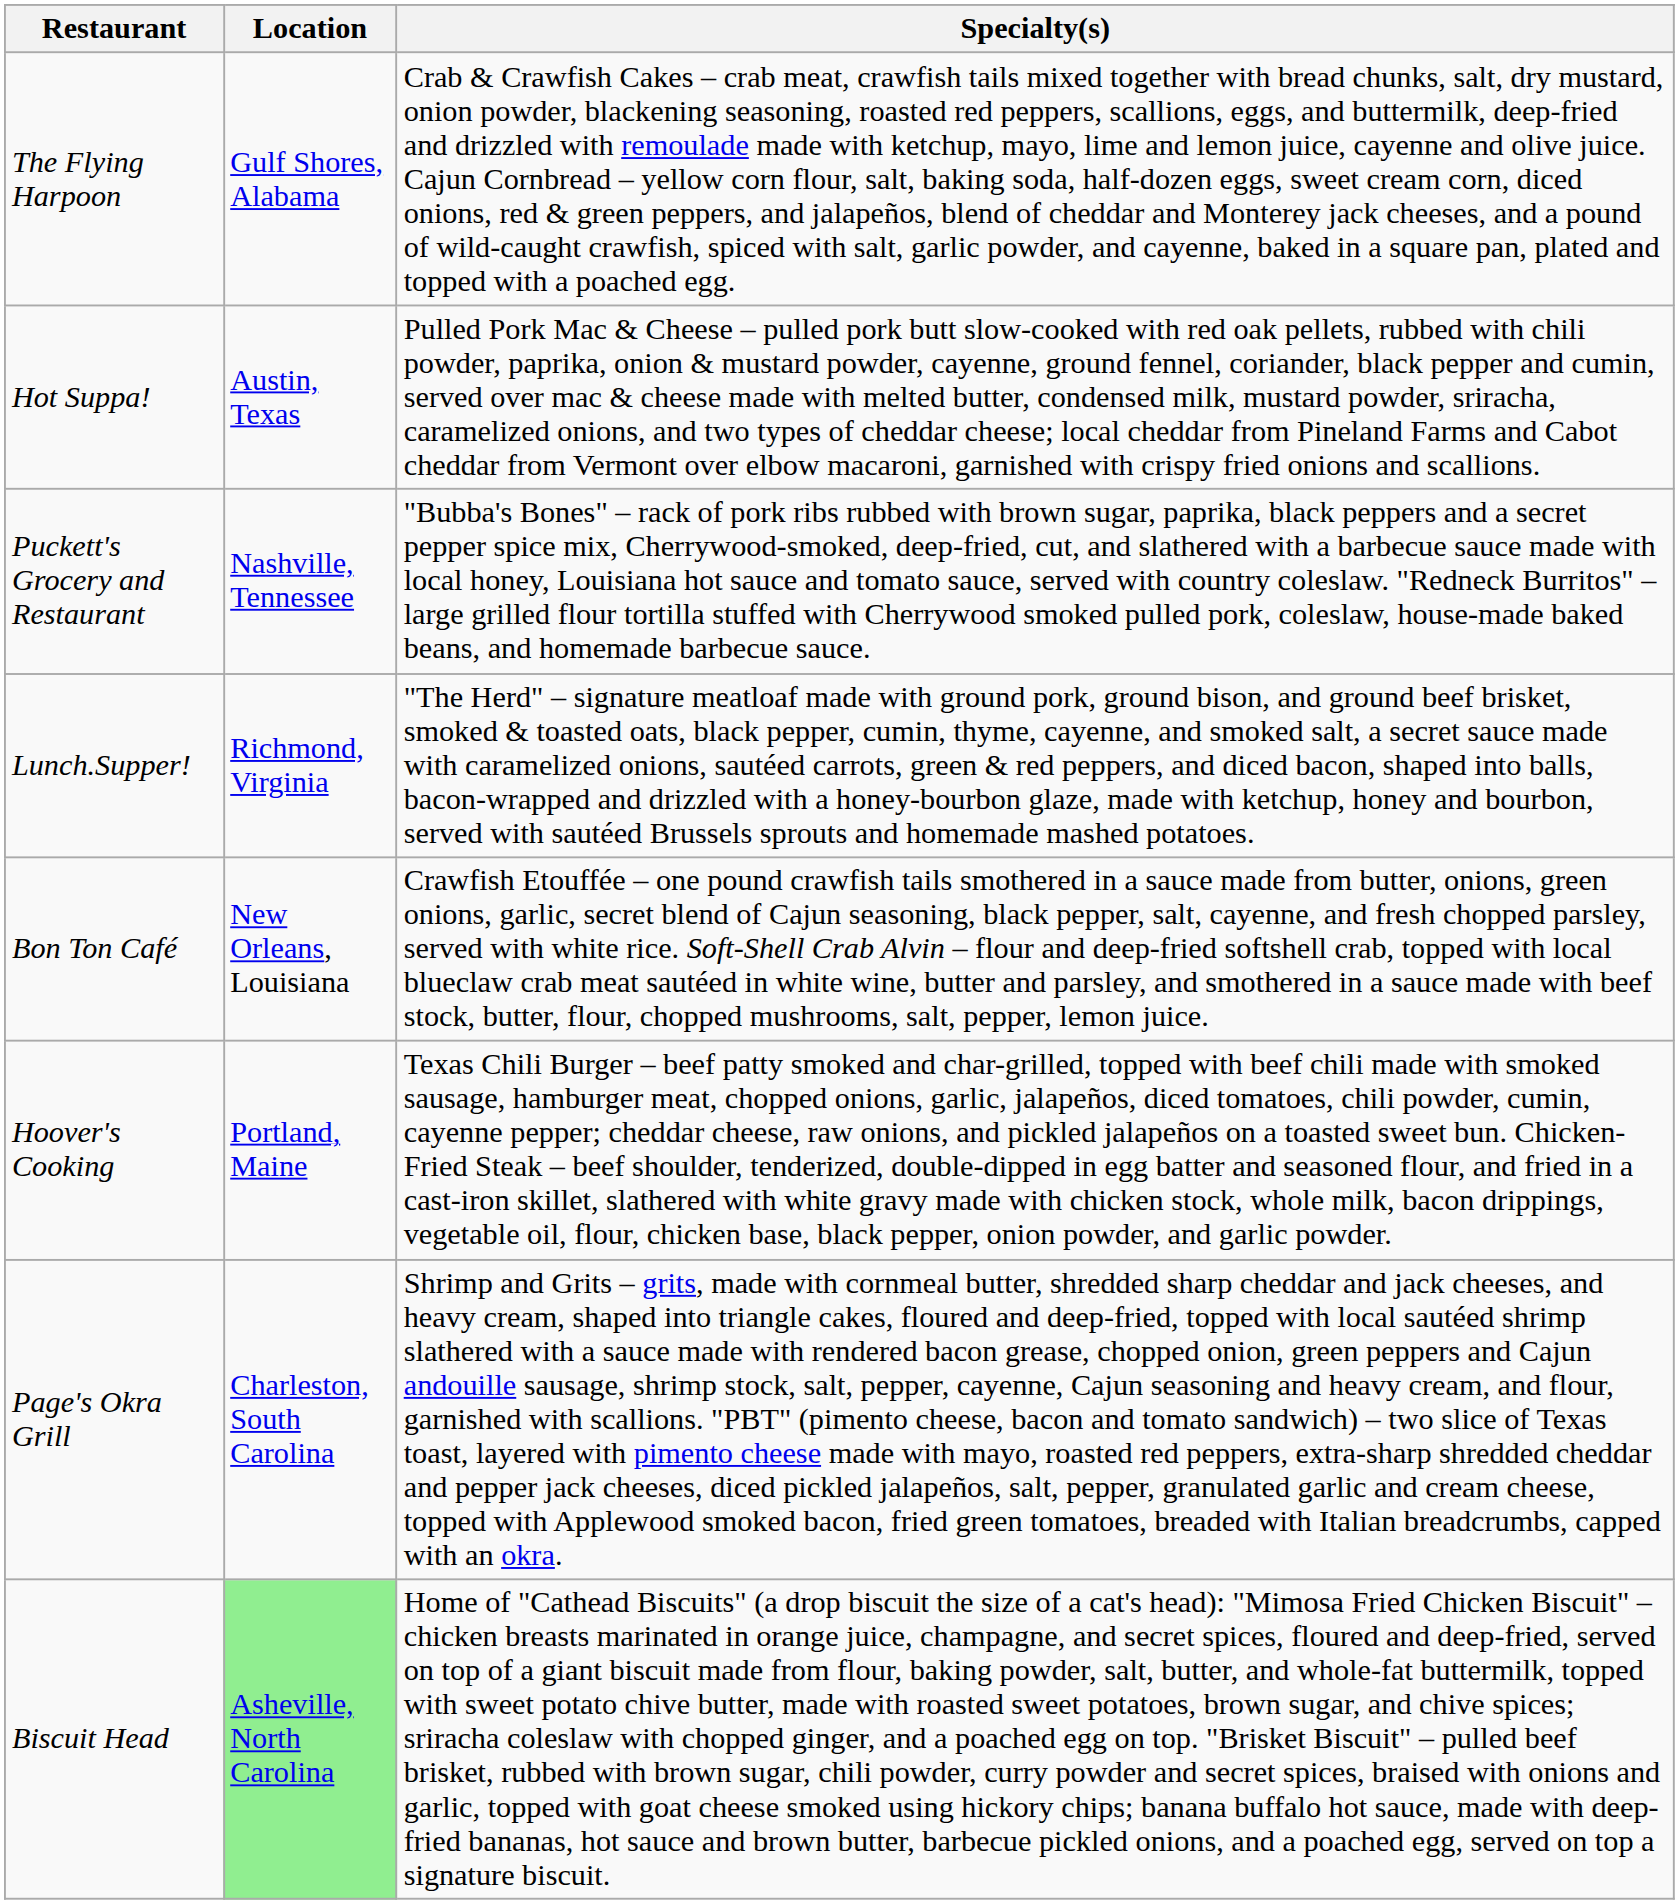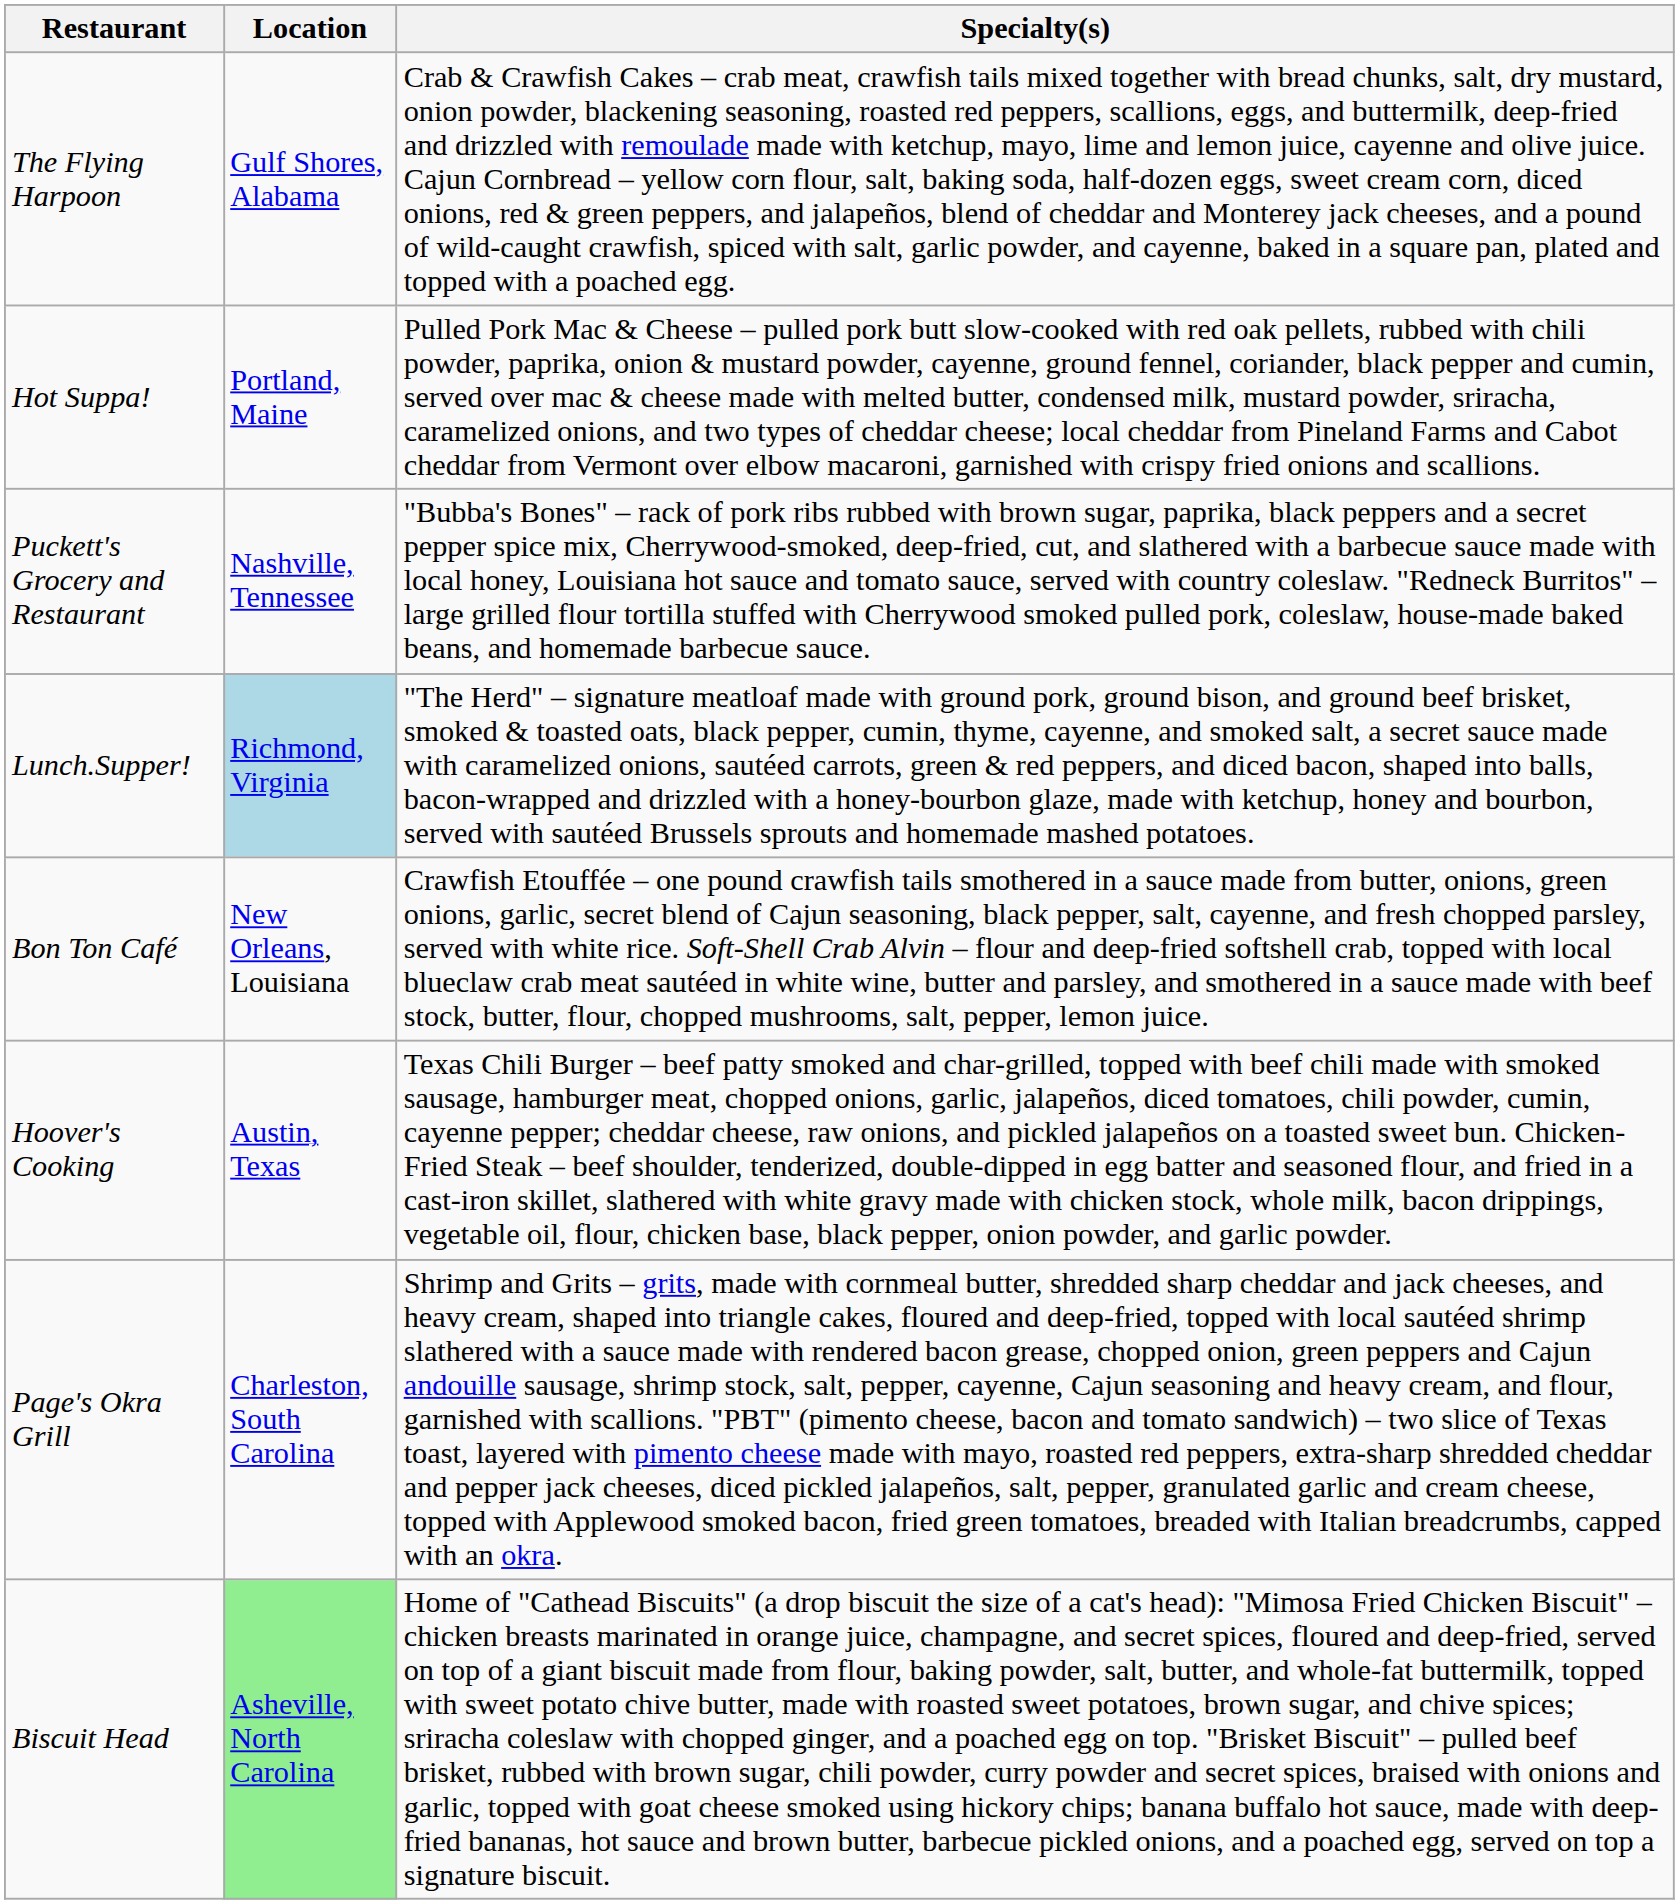Hot Suppa! | Location: Austin, Texas -> Portland, Maine
Lunch.Supper! | Location: no background -> lightblue background
Hoover's Cooking | Location: Portland, Maine -> Austin, Texas
